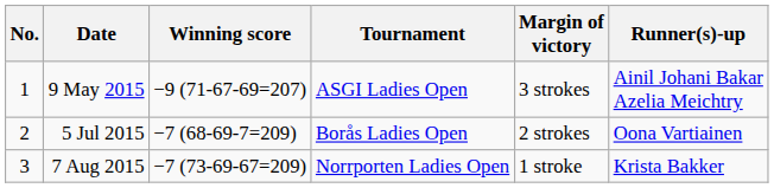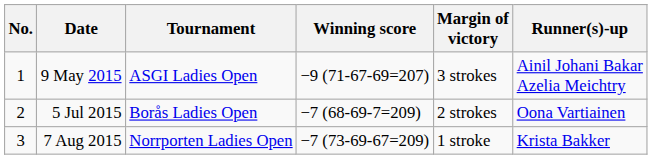columns swapped: Tournament <-> Winning score
